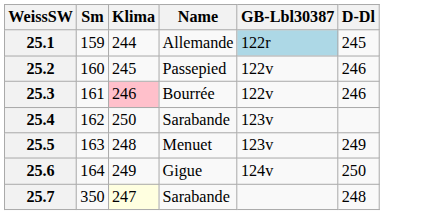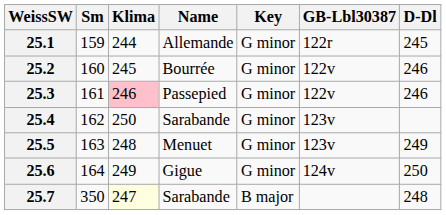+ column: Key | G minor | G minor | G minor | G minor | G minor | G minor | B major
25.1 | GB-Lbl30387: lightblue background -> no background
25.2 | Name: Passepied -> Bourrée
25.3 | Name: Bourrée -> Passepied
